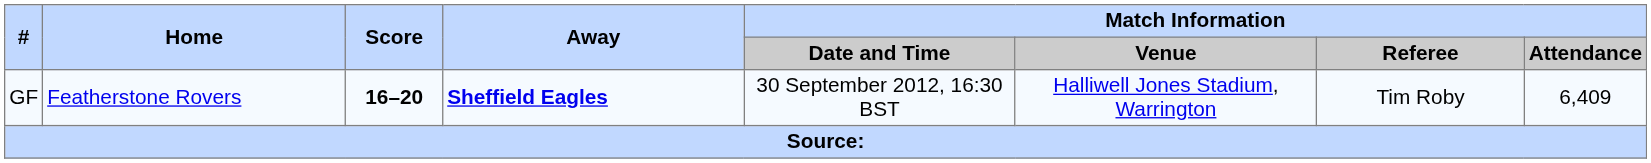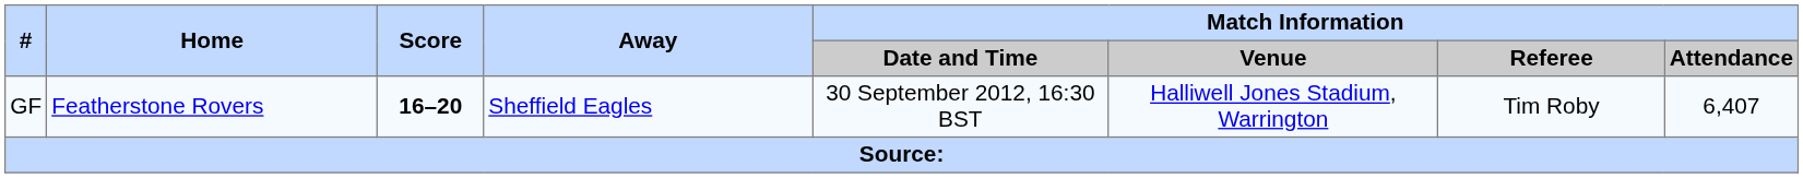GF | Away: bold -> normal
GF | Match Information / Attendance: 6,409 -> 6,407
